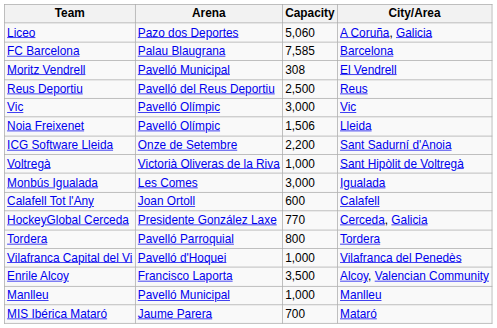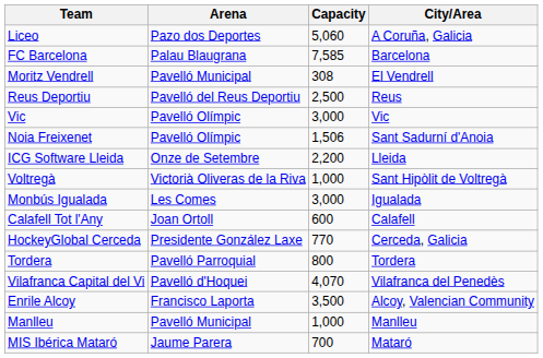Noia Freixenet | City/Area: Lleida -> Sant Sadurní d'Anoia
ICG Software Lleida | City/Area: Sant Sadurní d'Anoia -> Lleida
Vilafranca Capital del Vi | Capacity: 1,000 -> 4,070
